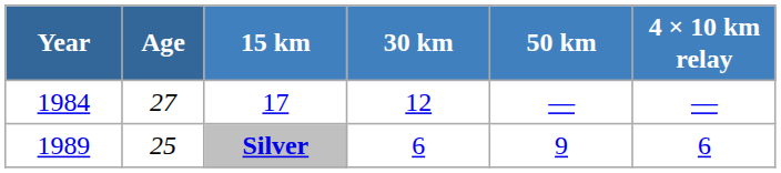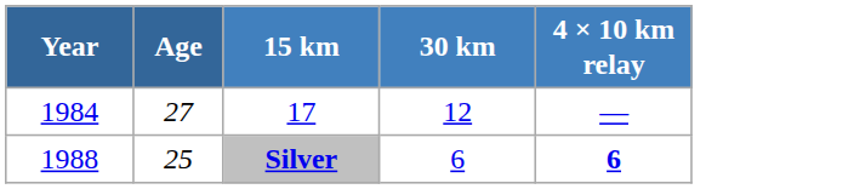- column: 50 km | — | 9
Silver | Year: 1989 -> 1988
Silver | 4 × 10 km relay: normal -> bold
